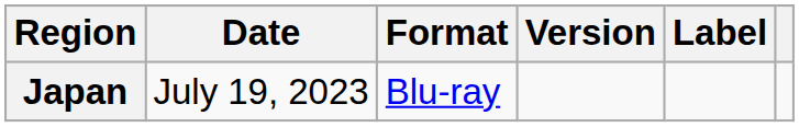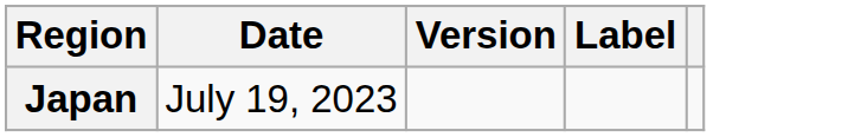- column: Format | Blu-ray
